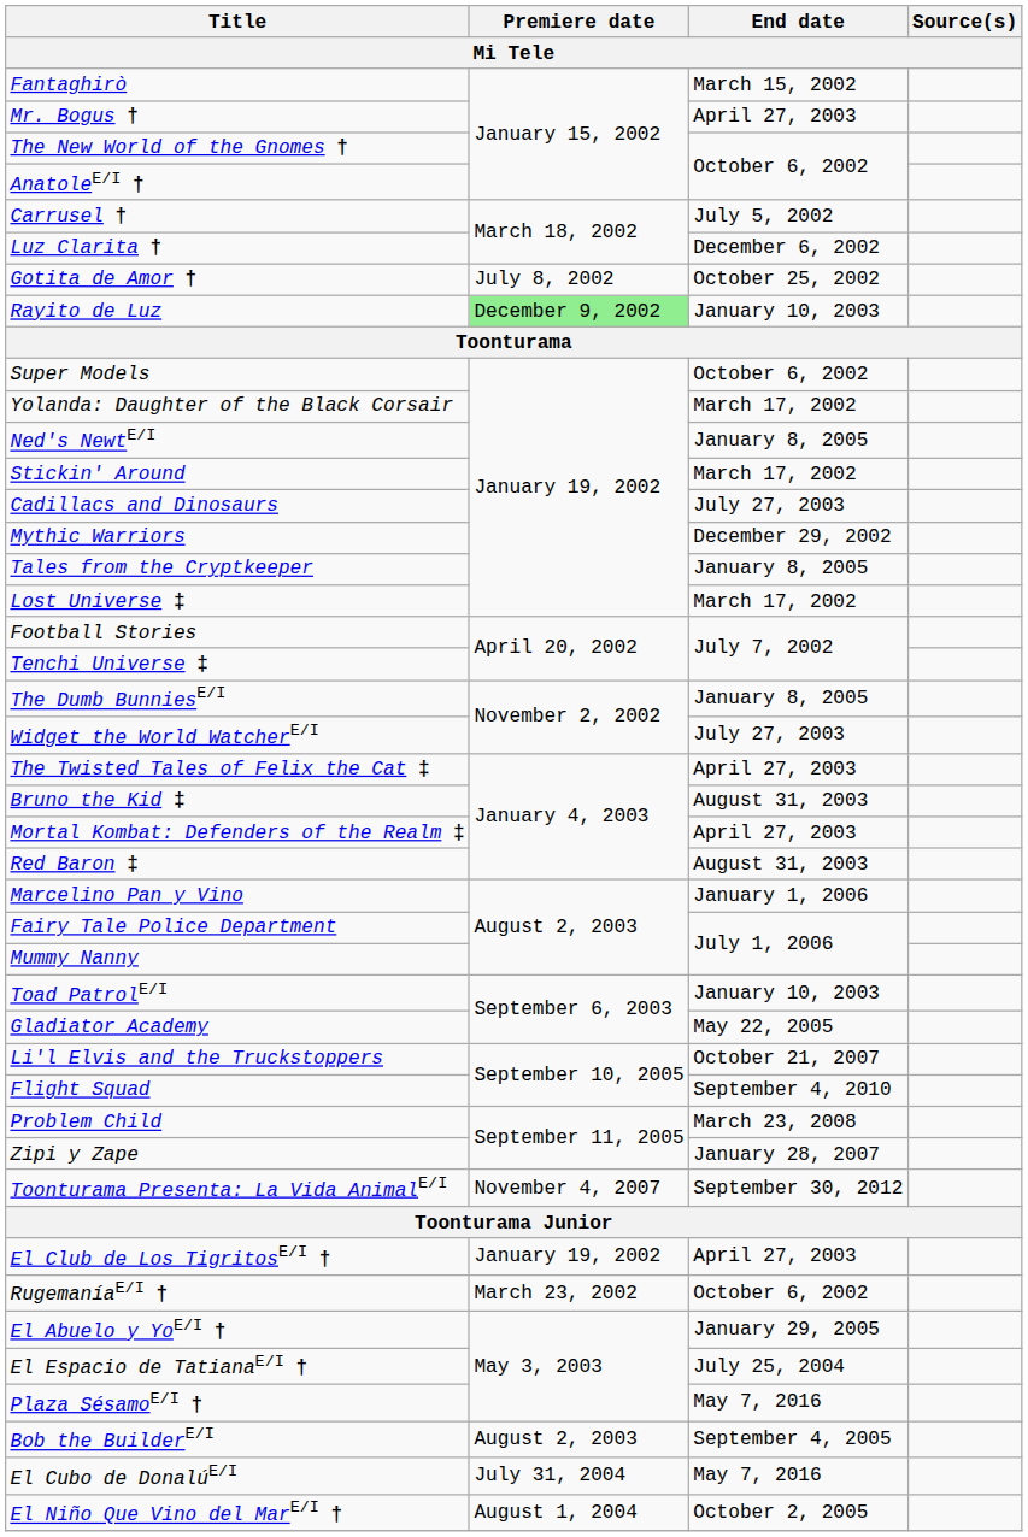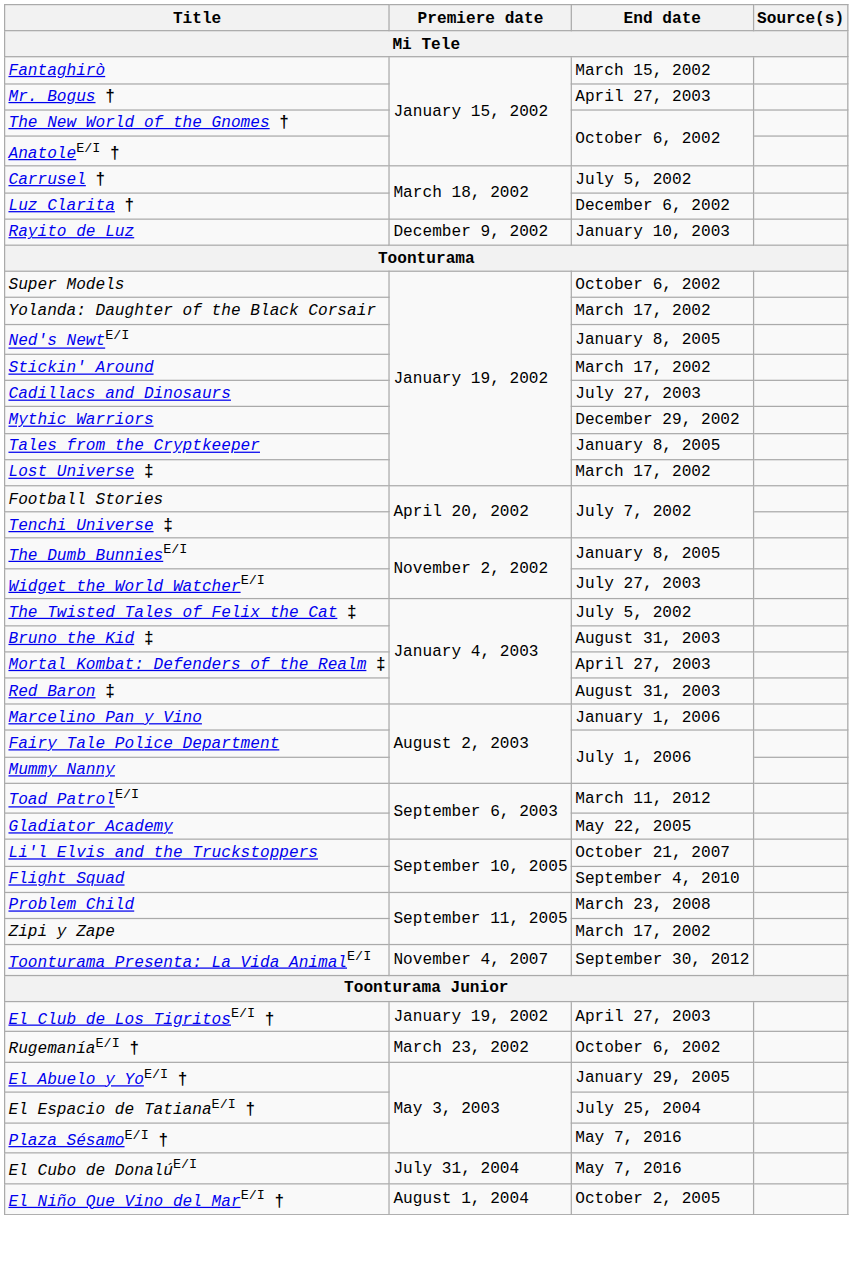- row: Gotita de Amor † | July 8, 2002 | October 25, 2002
Rayito de Luz | Premiere date: lightgreen background -> no background
The Twisted Tales of Felix the Cat ‡ | End date: April 27, 2003 -> July 5, 2002
Toad PatrolE/I | End date: January 10, 2003 -> March 11, 2012
Zipi y Zape | End date: January 28, 2007 -> March 17, 2002
- row: Bob the BuilderE/I | August 2, 2003 | September 4, 2005
